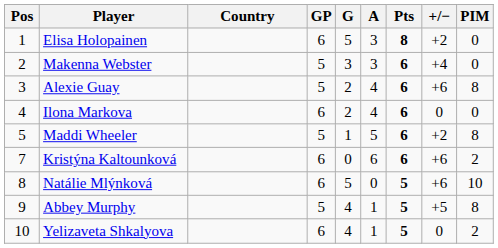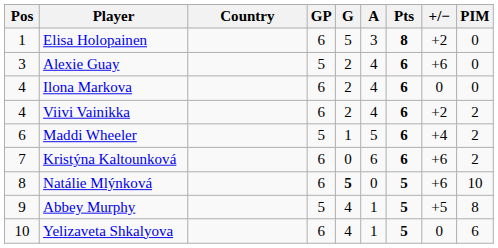- row: 2 | Makenna Webster | 5 | 3 | 3 | 6 | +4 | 0
Alexie Guay | PIM: 8 -> 0
+ row: 4 | Viivi Vainikka | 6 | 2 | 4 | 6 | +2 | 2
Maddi Wheeler | Pos: 5 -> 6
Maddi Wheeler | +/−: +2 -> +4
Maddi Wheeler | PIM: 8 -> 2
Natálie Mlýnková | G: normal -> bold
Yelizaveta Shkalyova | PIM: 2 -> 6
